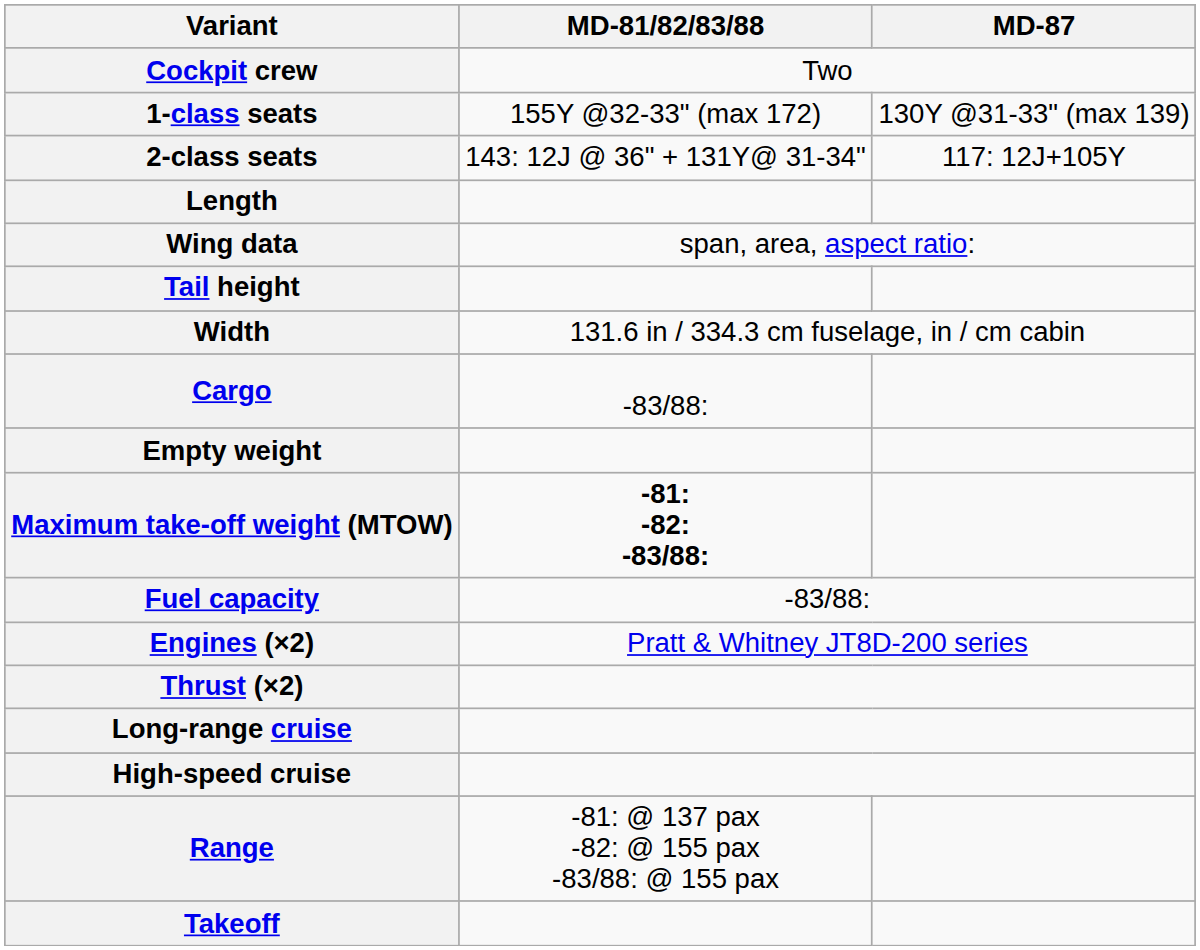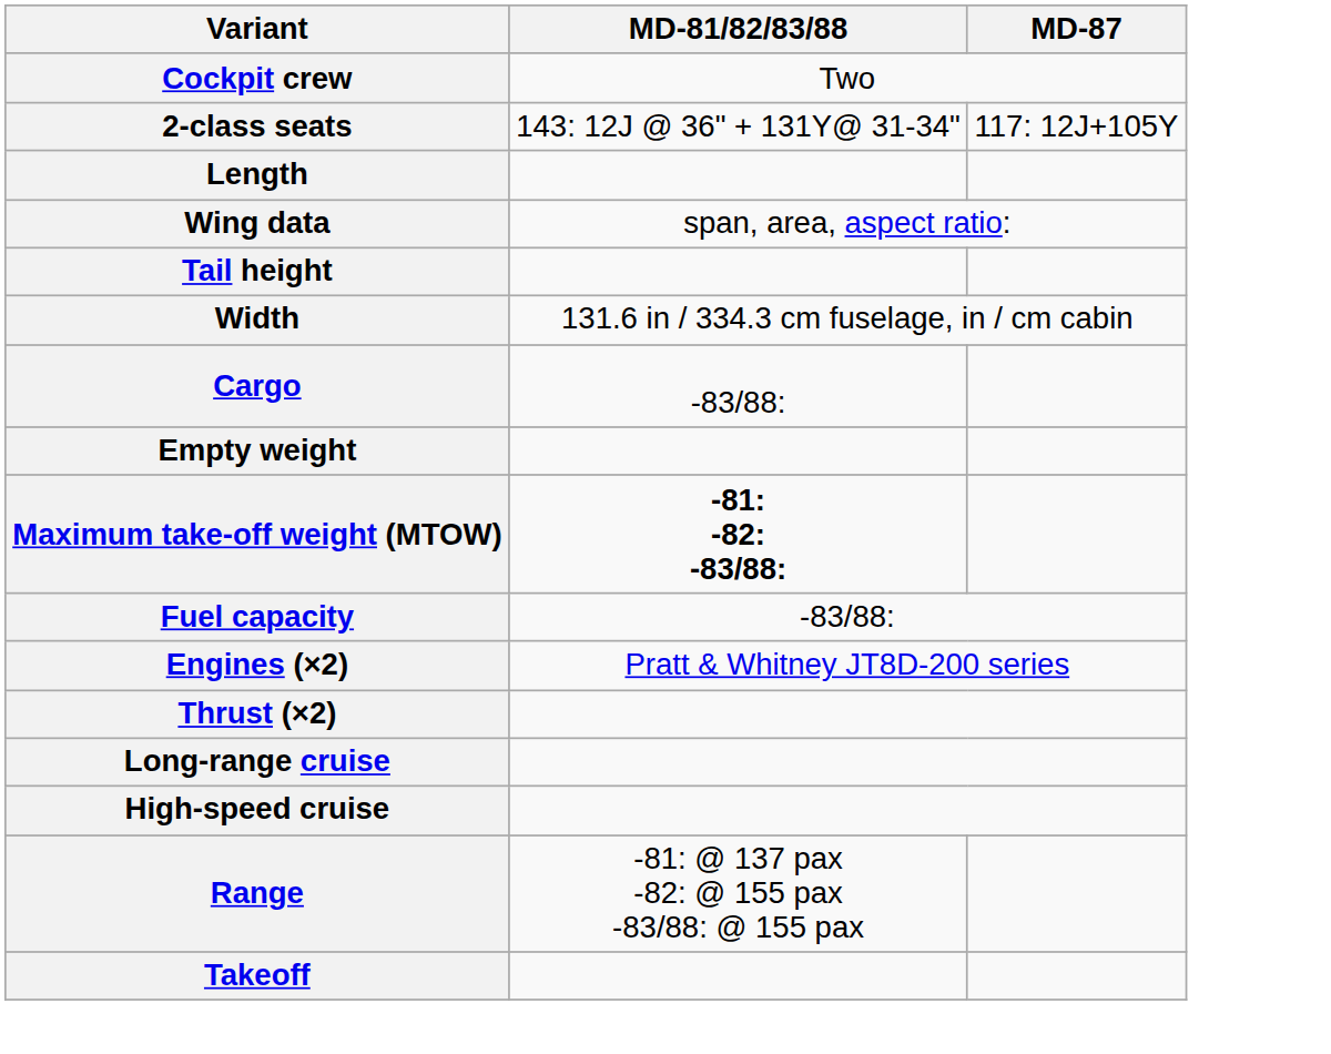- row: 1-class seats | 155Y @32-33" (max 172) | 130Y @31-33" (max 139)
